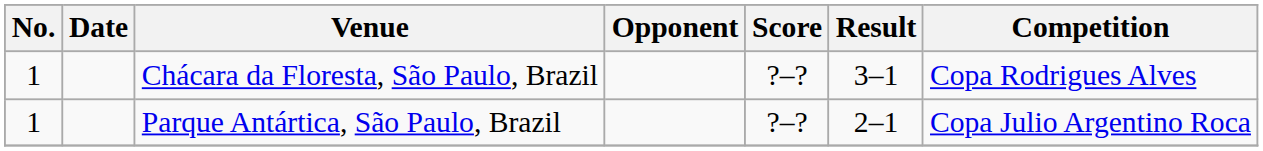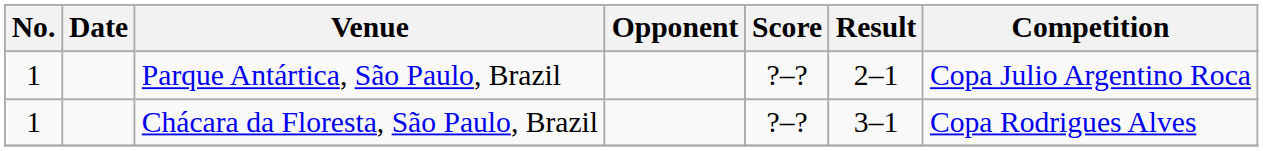rows swapped: Parque Antártica, São Paulo, Brazil <-> Chácara da Floresta, São Paulo, Brazil
